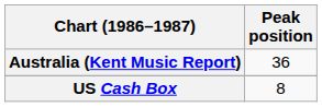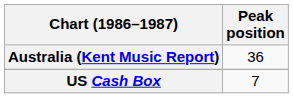US Cash Box | Peak position: 8 -> 7
